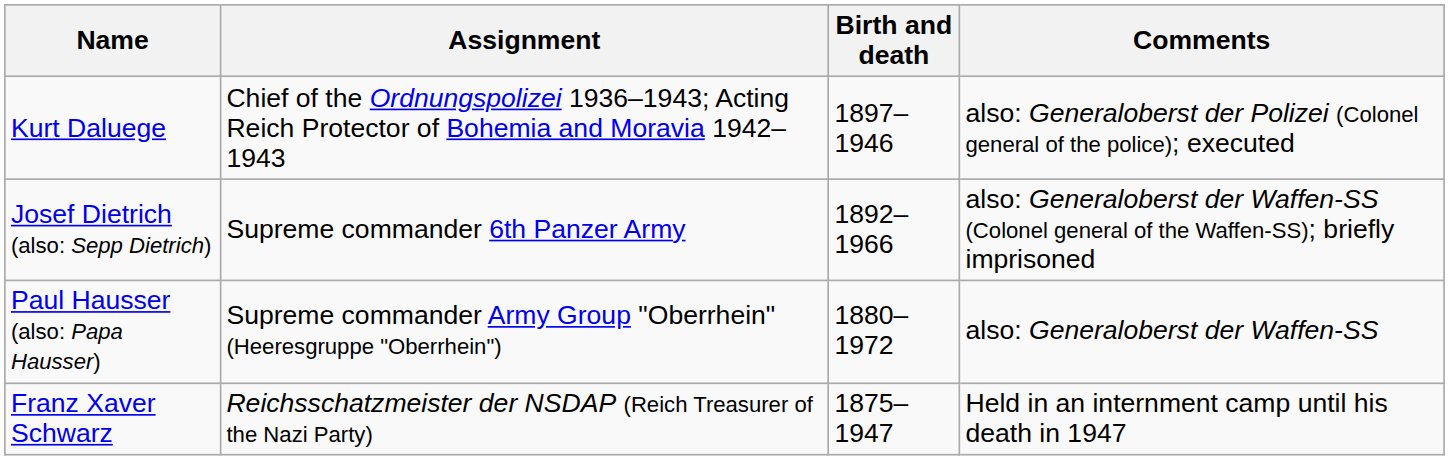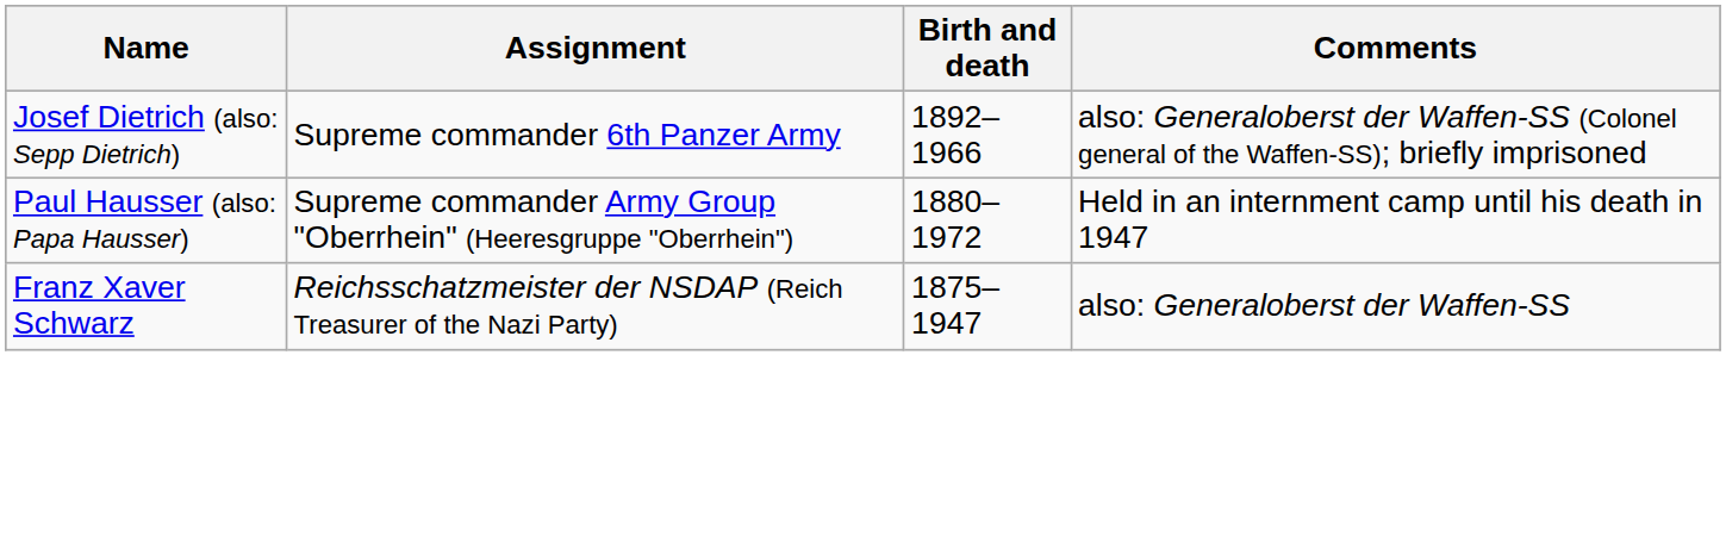- row: Kurt Daluege | Chief of the Ordnungspolizei 1936–1943; Acting Reich Protector of Bohemia and Moravia 1942–1943 | 1897–1946 | also: Generaloberst der Polizei (Colonel general of the police); executed
Paul Hausser (also: Papa Hausser) | Comments: also: Generaloberst der Waffen-SS -> Held in an internment camp until his death in 1947
Franz Xaver Schwarz | Comments: Held in an internment camp until his death in 1947 -> also: Generaloberst der Waffen-SS
